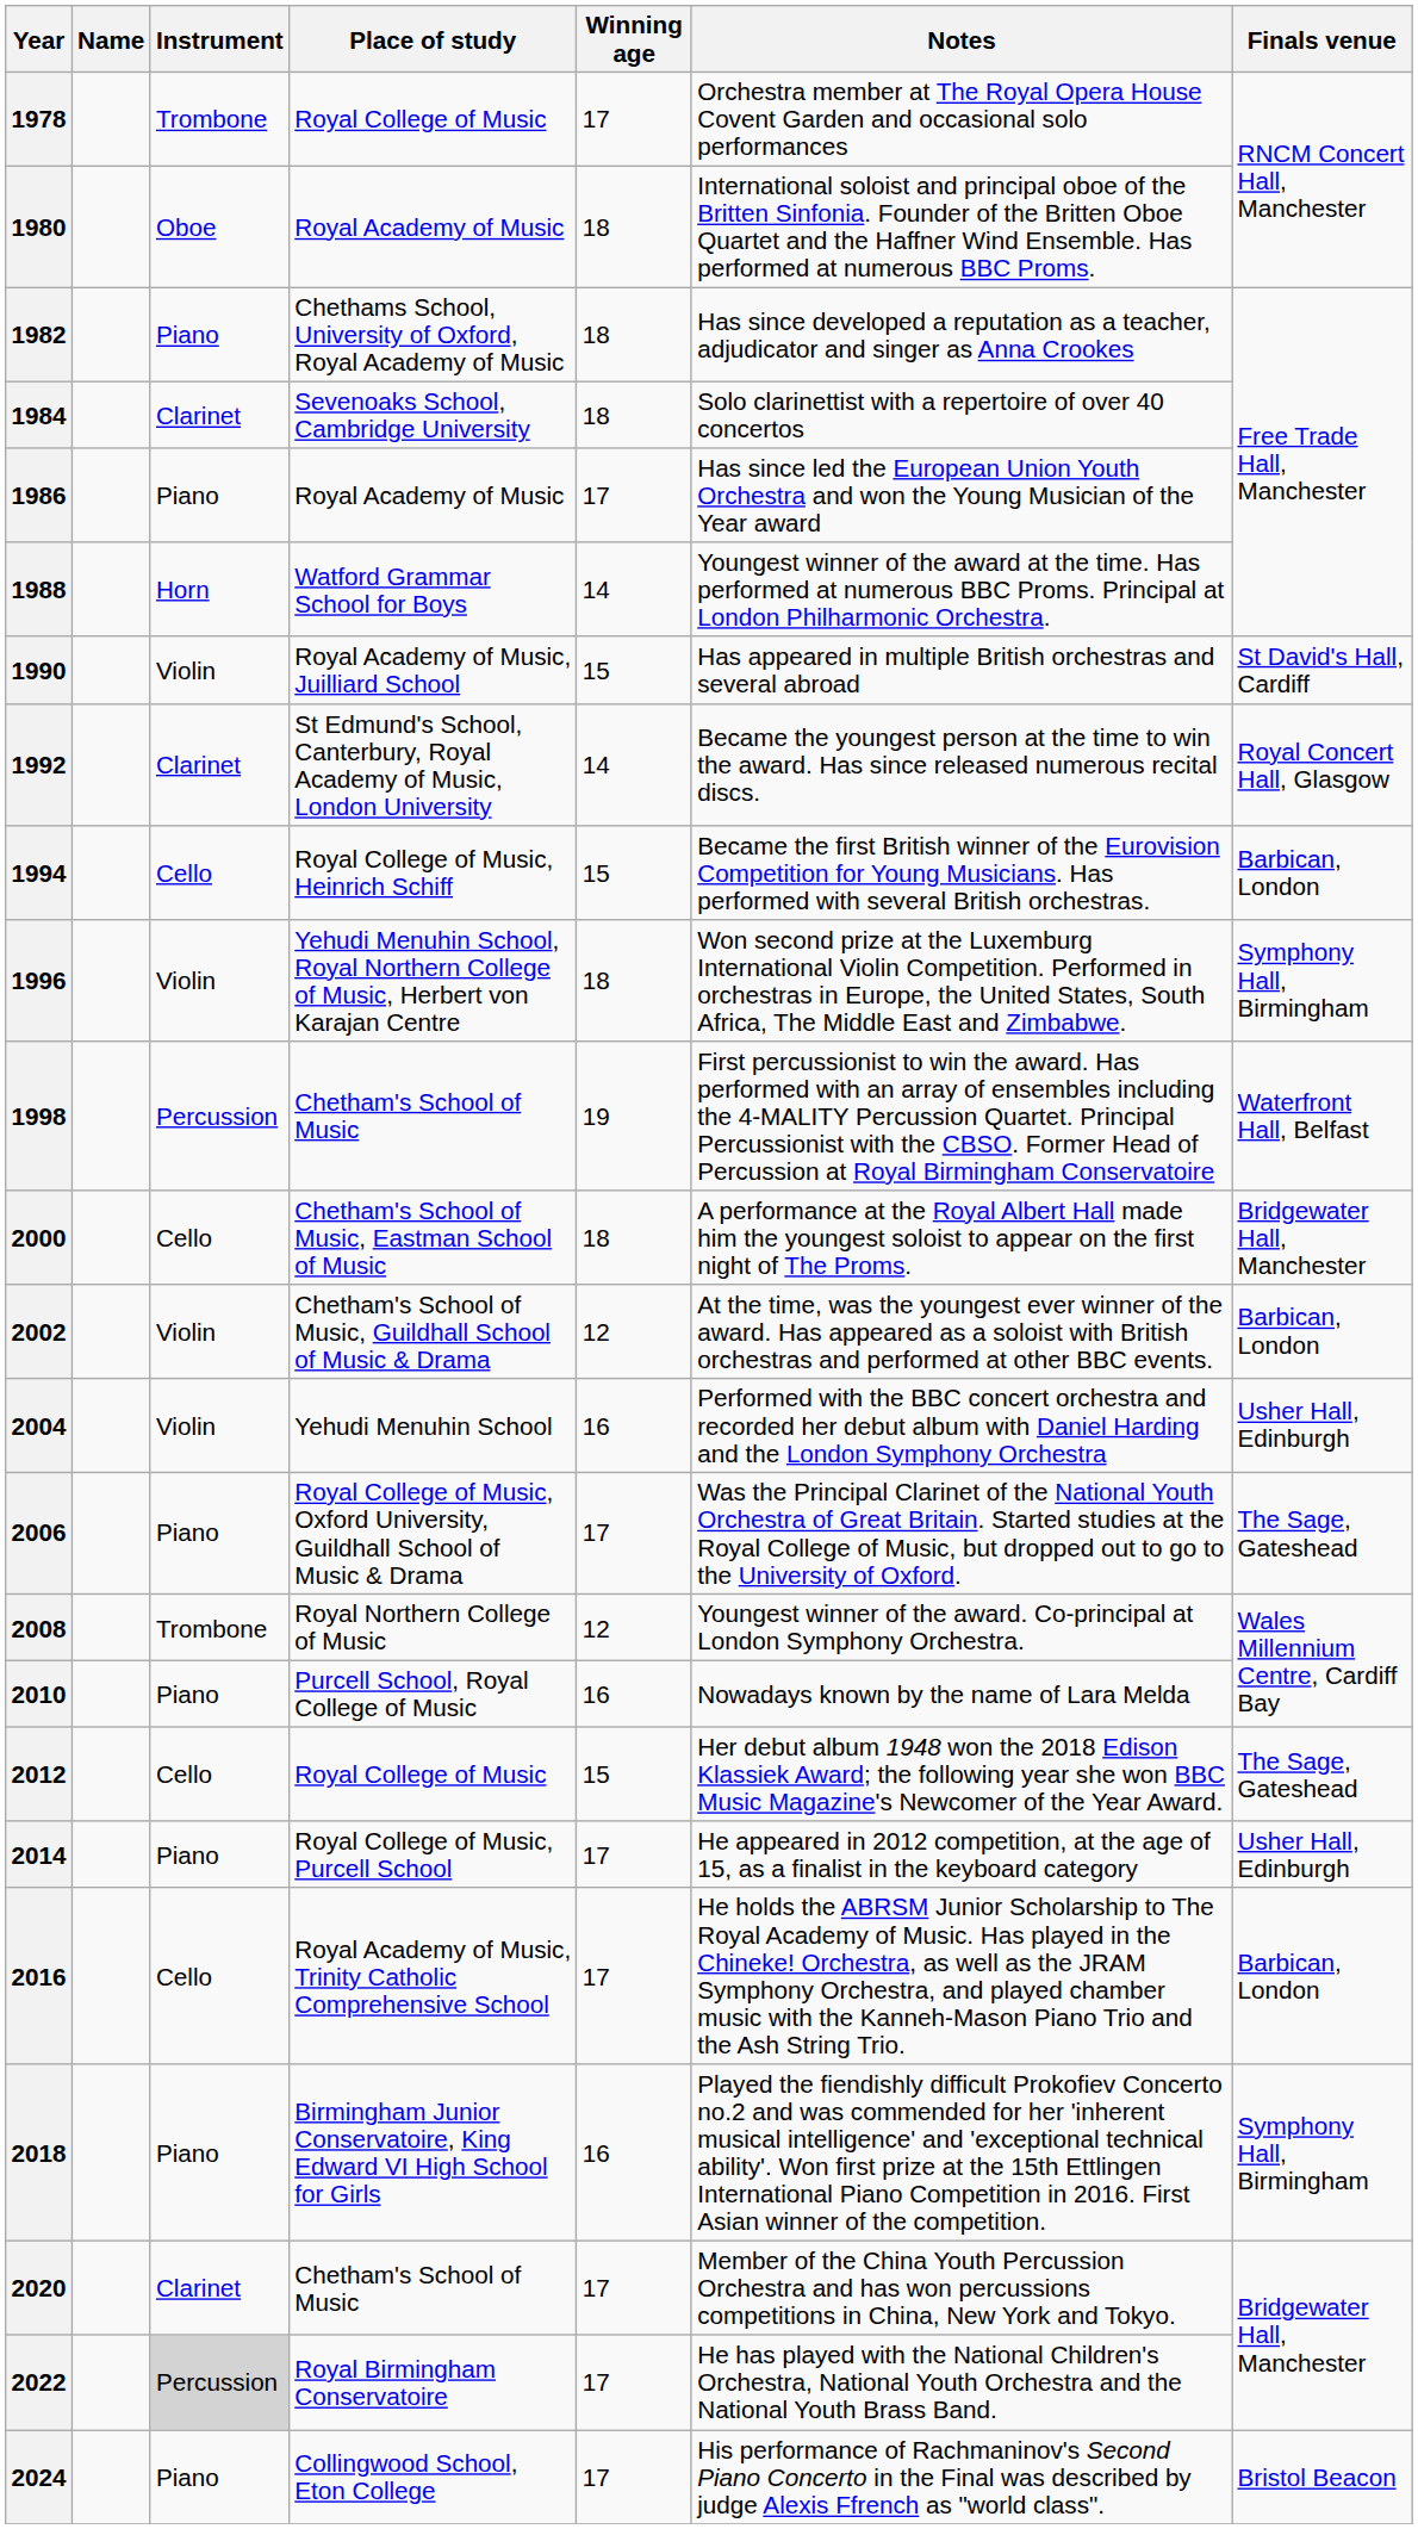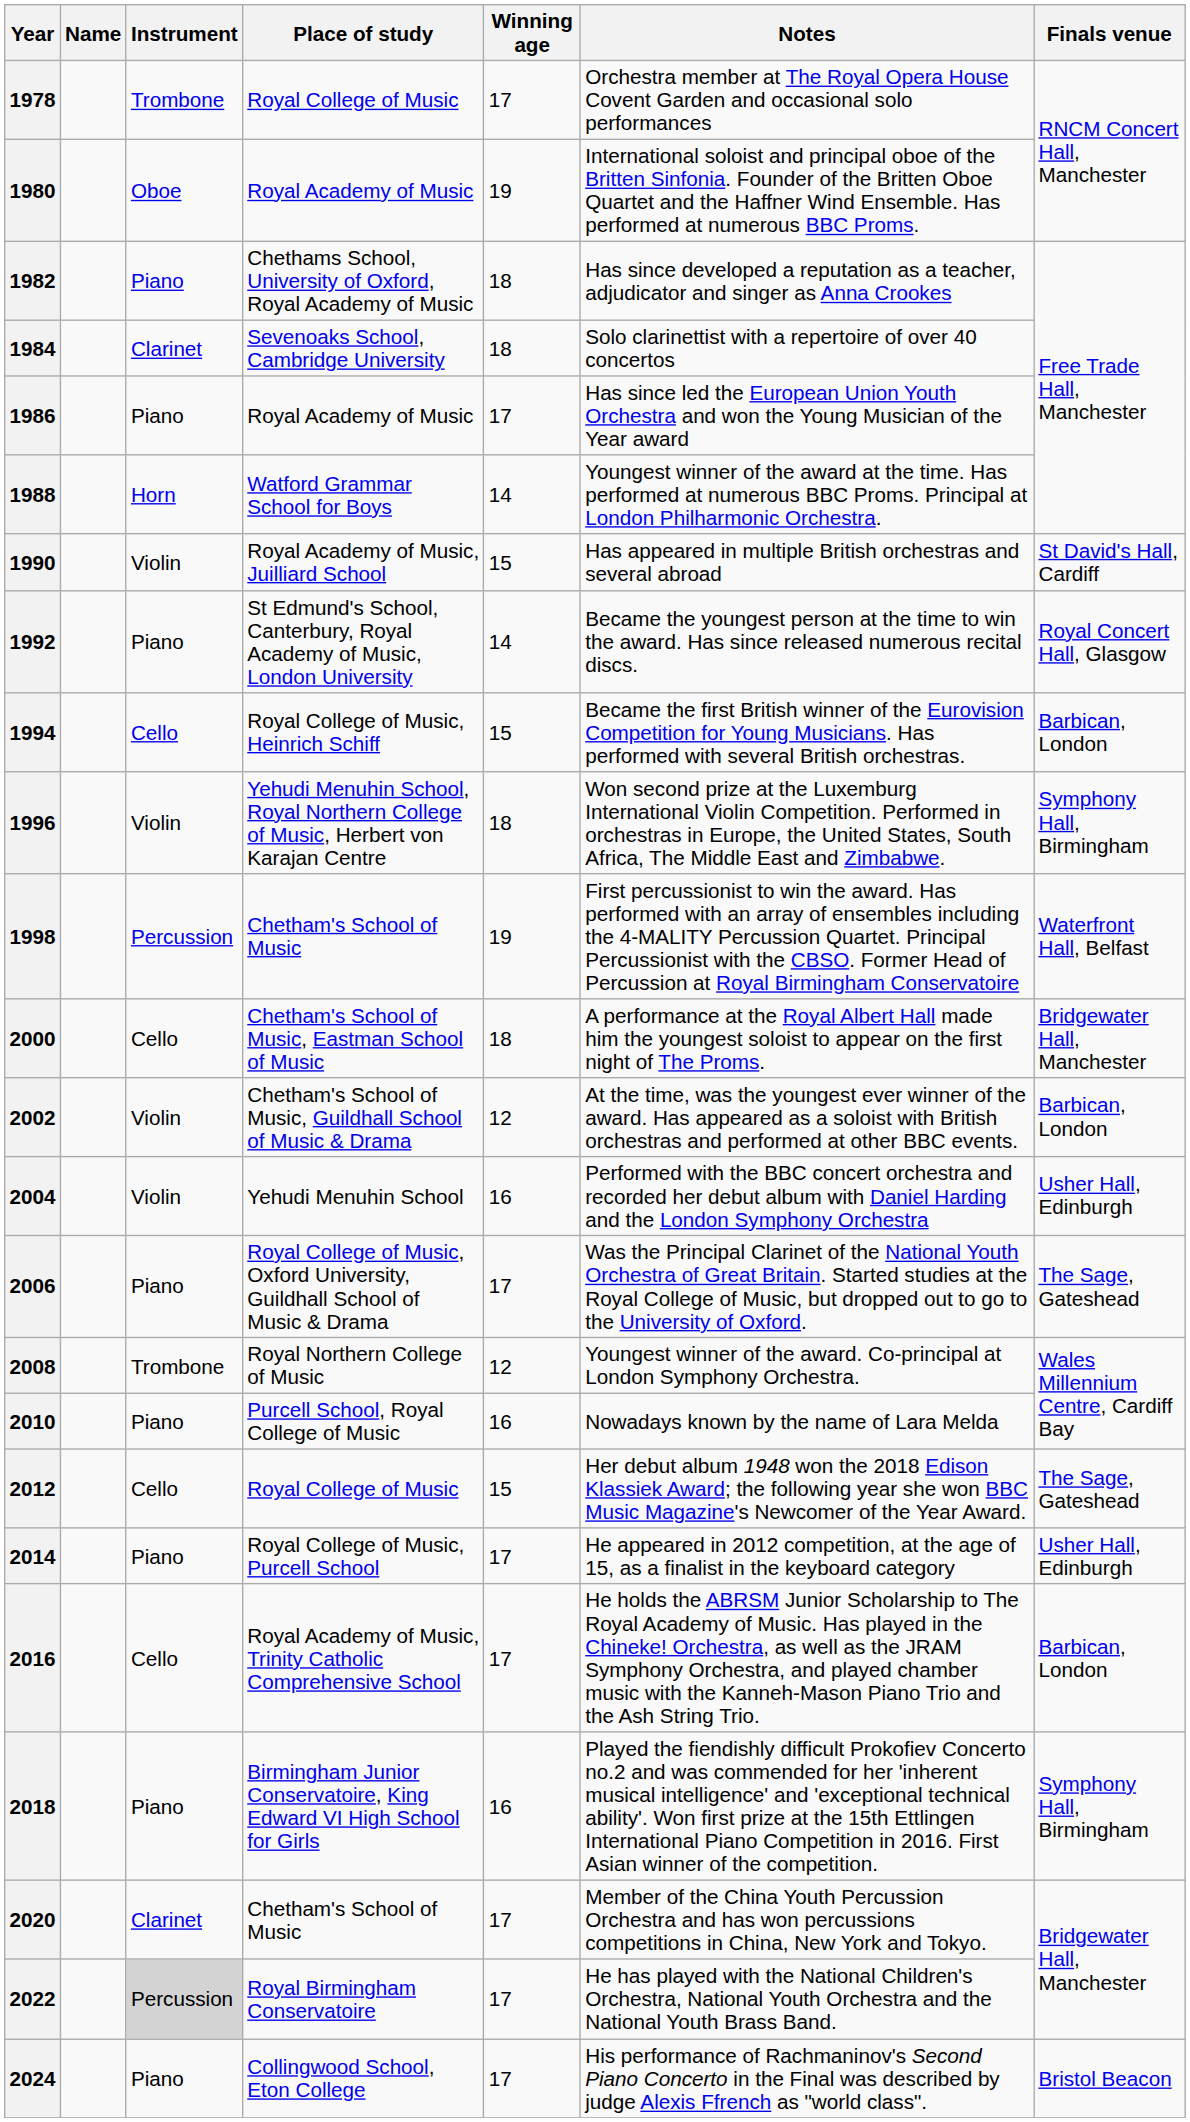1980 | Winning age: 18 -> 19
1992 | Instrument: Clarinet -> Piano
